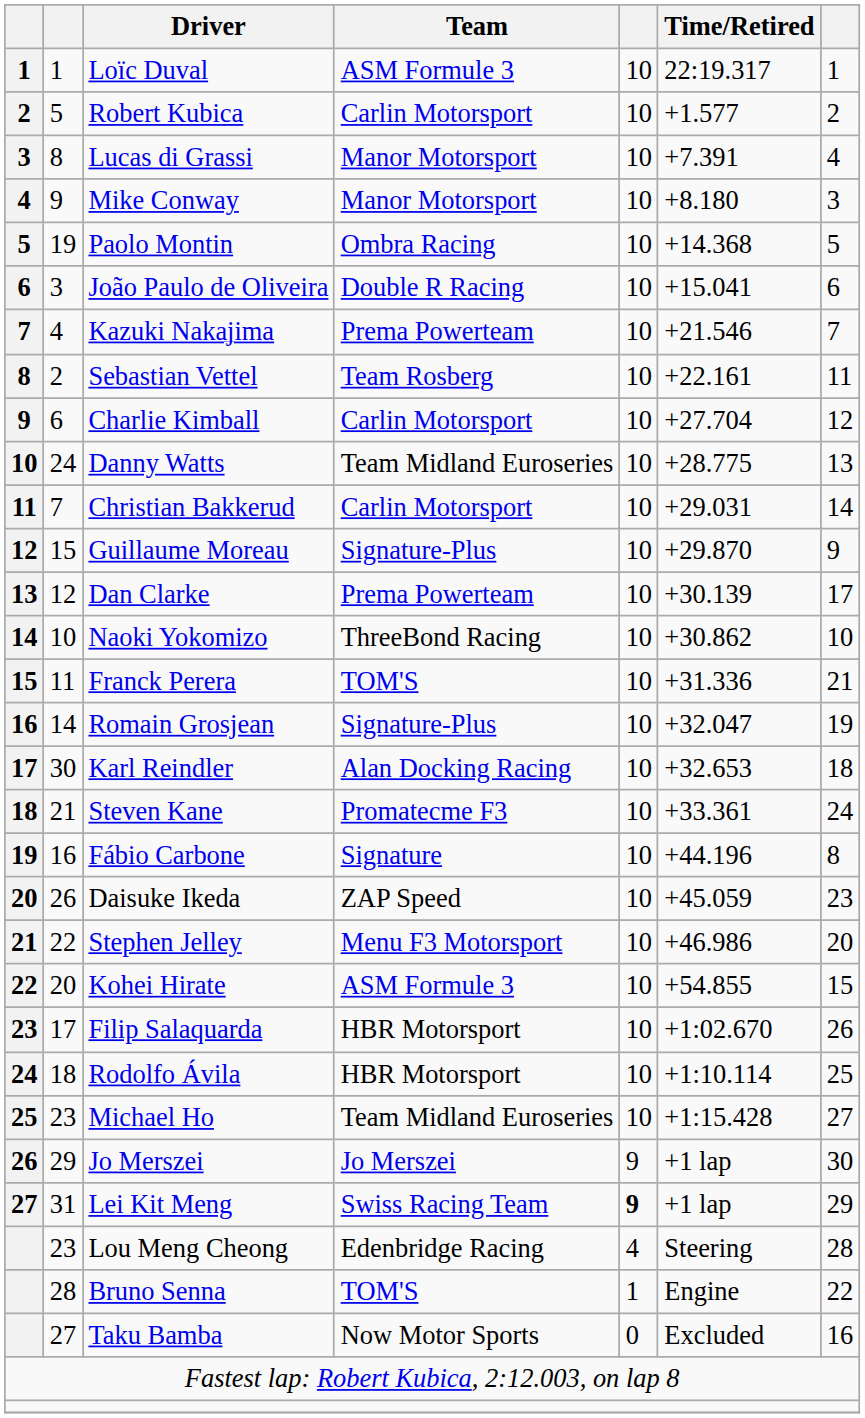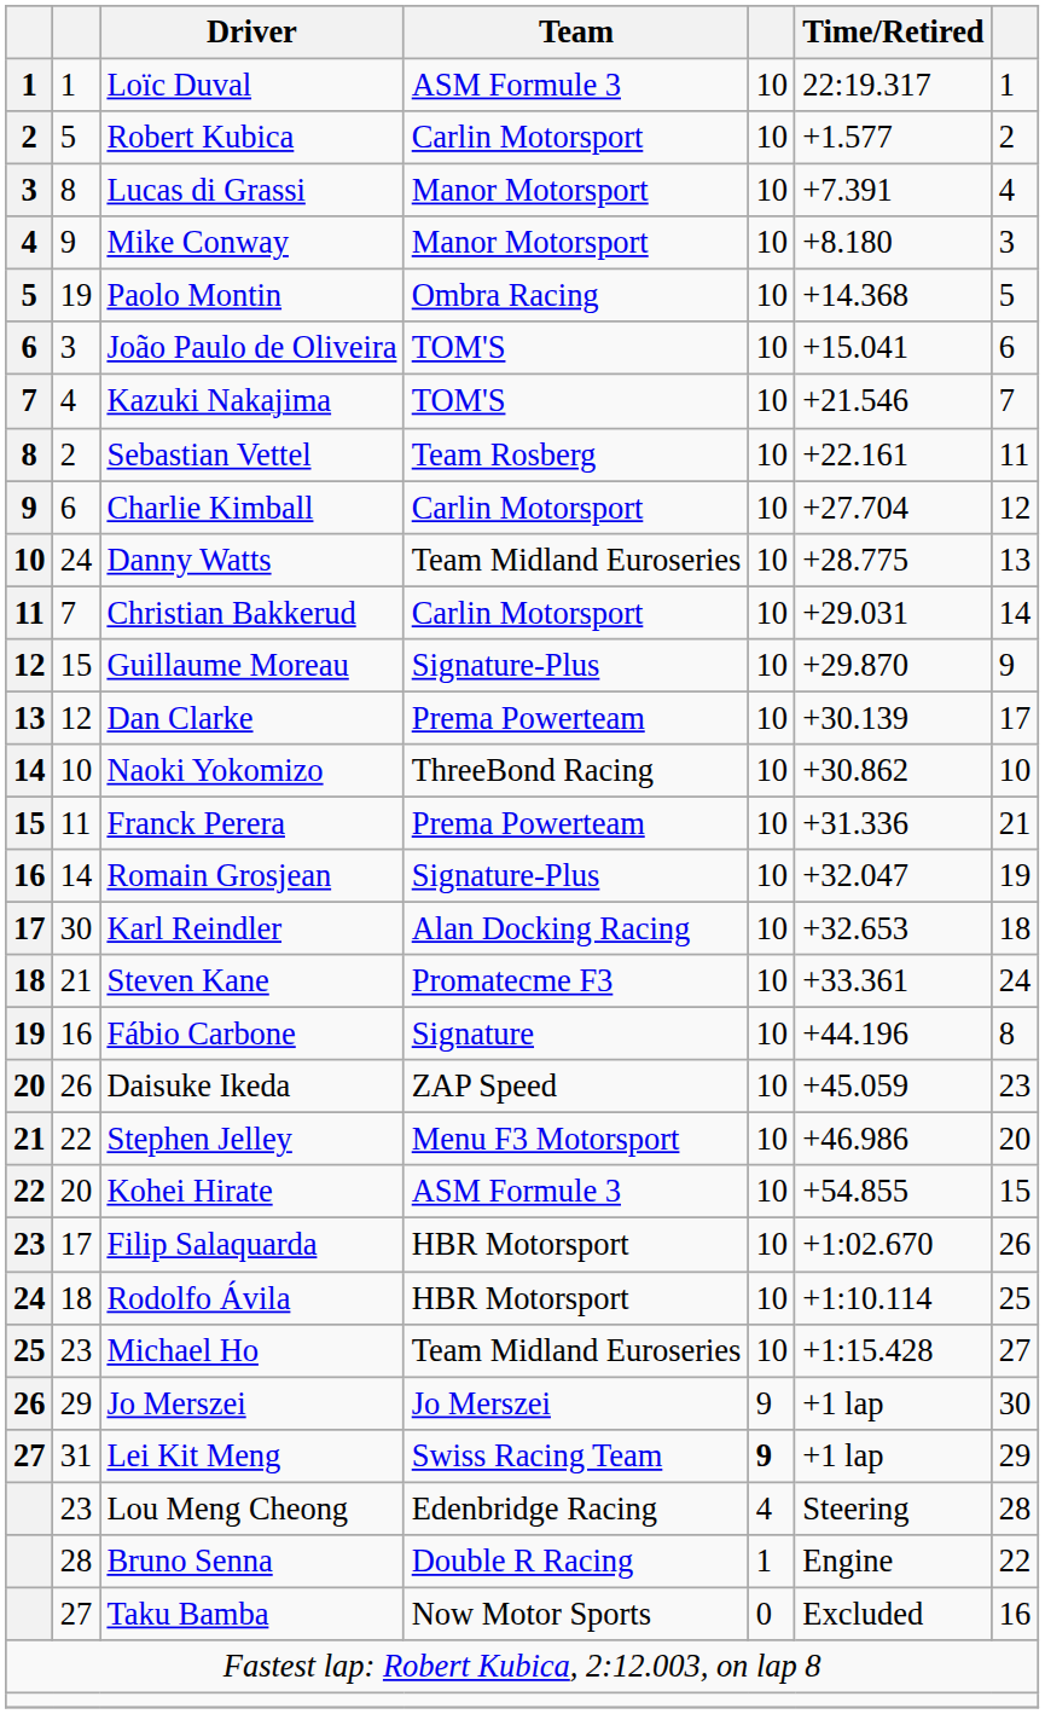João Paulo de Oliveira | Team: Double R Racing -> TOM'S
Kazuki Nakajima | Team: Prema Powerteam -> TOM'S
Franck Perera | Team: TOM'S -> Prema Powerteam
Bruno Senna | Team: TOM'S -> Double R Racing
